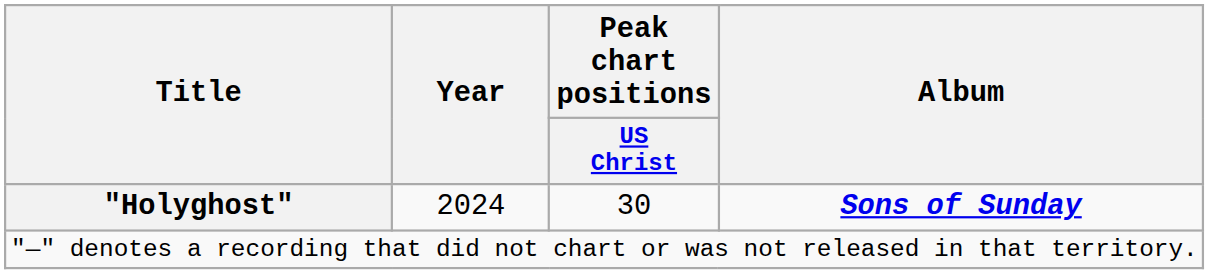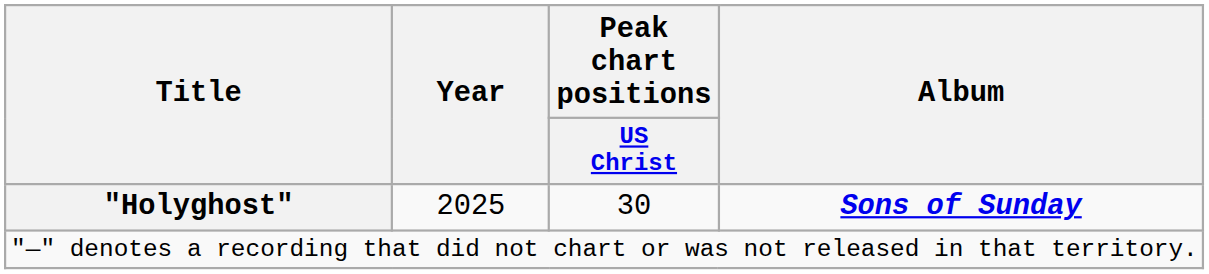"Holyghost" | Year: 2024 -> 2025
